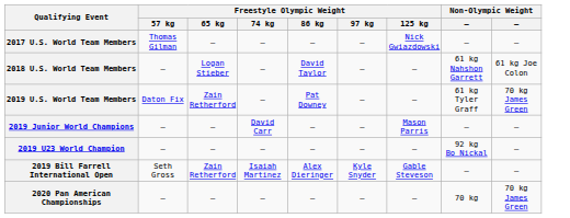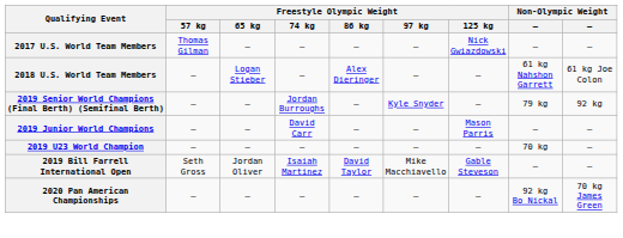2018 U.S. World Team Members | Freestyle Olympic Weight / 86 kg: David Taylor -> Alex Dieringer
- row: 2019 U.S. World Team Members | Daton Fix | Zain Retherford | — | Pat Downey | — | — | 61 kg Tyler Graff | 70 kg James Green
+ row: 2019 Senior World Champions (Final Berth) (Semifinal Berth) | — | — | Jordan Burroughs | — | Kyle Snyder | — | 79 kg | 92 kg
2019 U23 World Champion | column 8: 92 kg Bo Nickal -> 70 kg
2019 Bill Farrell International Open | Freestyle Olympic Weight / 65 kg: Zain Retherford -> Jordan Oliver
2019 Bill Farrell International Open | Freestyle Olympic Weight / 86 kg: Alex Dieringer -> David Taylor
2019 Bill Farrell International Open | Freestyle Olympic Weight / 97 kg: Kyle Snyder -> Mike Macchiavello
2020 Pan American Championships | column 8: 70 kg -> 92 kg Bo Nickal
